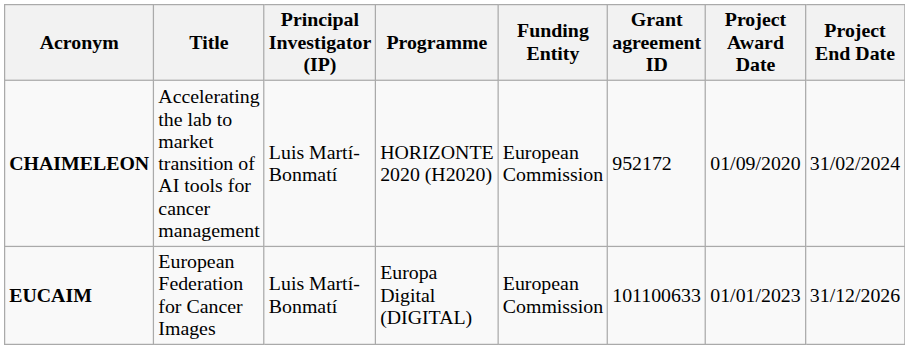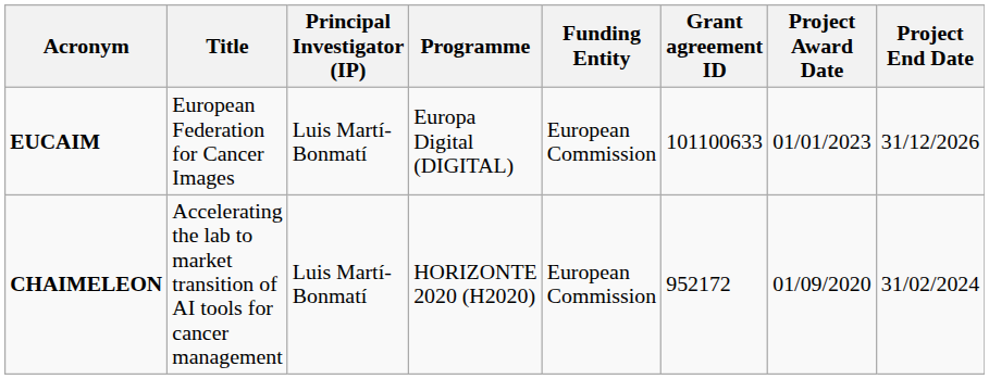rows swapped: CHAIMELEON <-> EUCAIM
